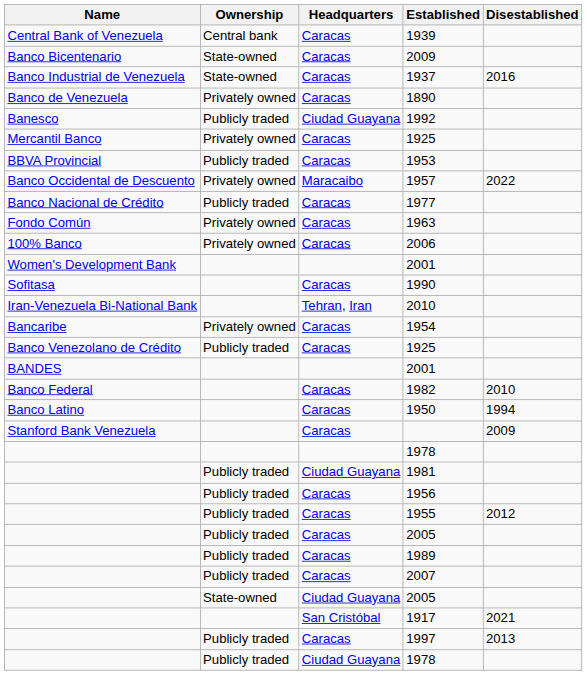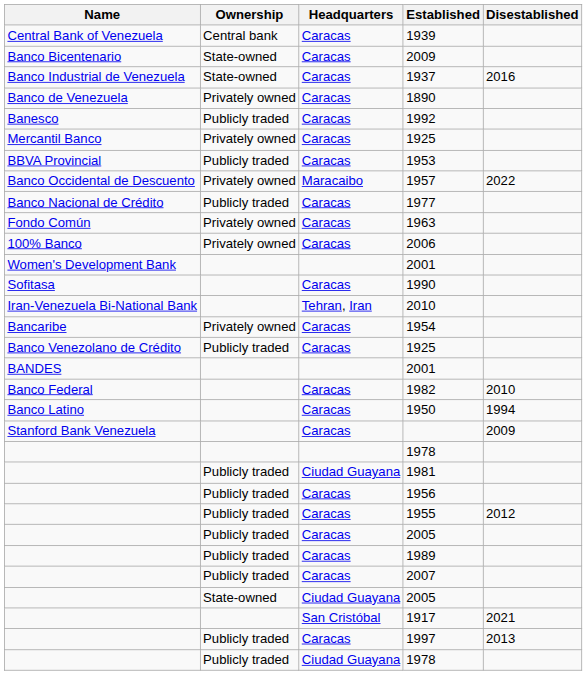1992 | Headquarters: Ciudad Guayana -> Caracas
